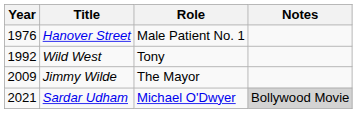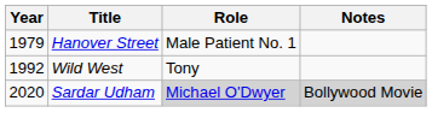Hanover Street | Year: 1976 -> 1979
- row: 2009 | Jimmy Wilde | The Mayor
Sardar Udham | Year: 2021 -> 2020
Sardar Udham | Role: no background -> lightgrey background
